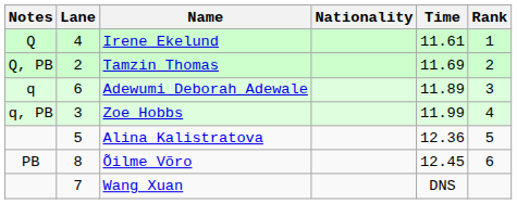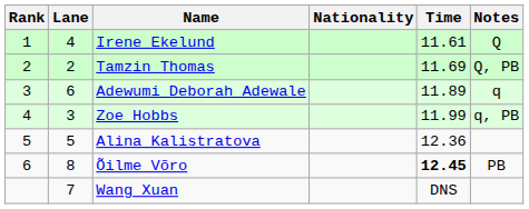columns swapped: Rank <-> Notes
Õilme Võro | Time: normal -> bold
